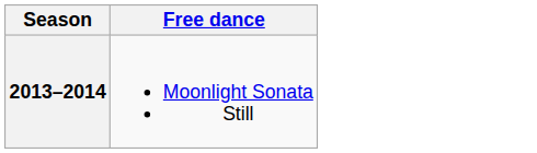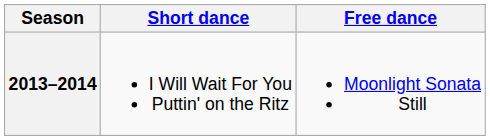+ column: Short dance | I Will Wait For You Puttin' on the Ritz
